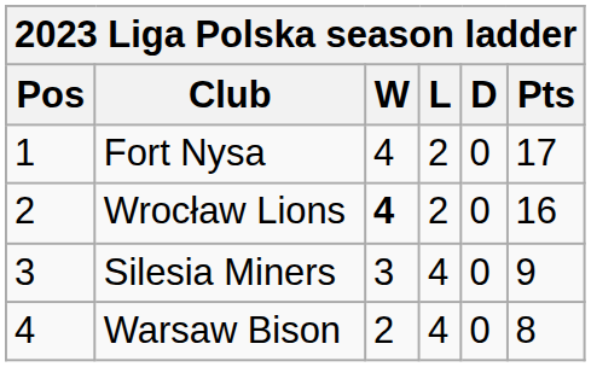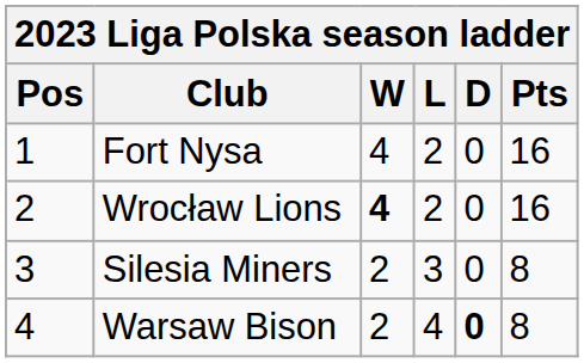Fort Nysa | Pts: 17 -> 16
Silesia Miners | W: 3 -> 2
Silesia Miners | L: 4 -> 3
Silesia Miners | Pts: 9 -> 8
Warsaw Bison | D: normal -> bold
